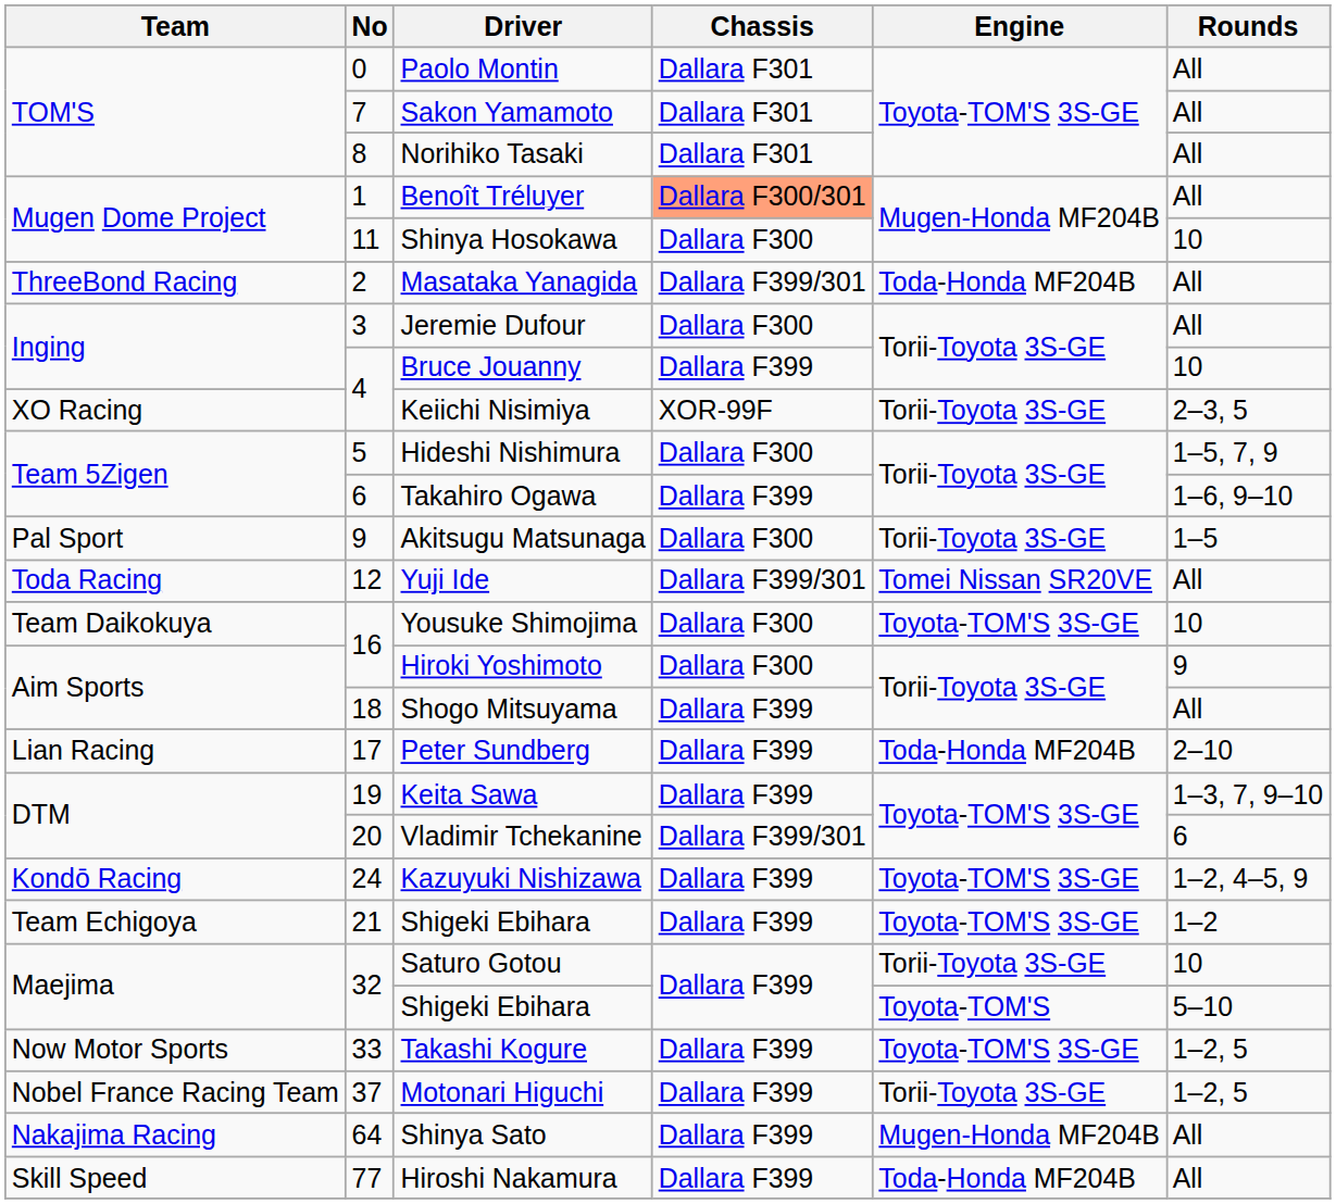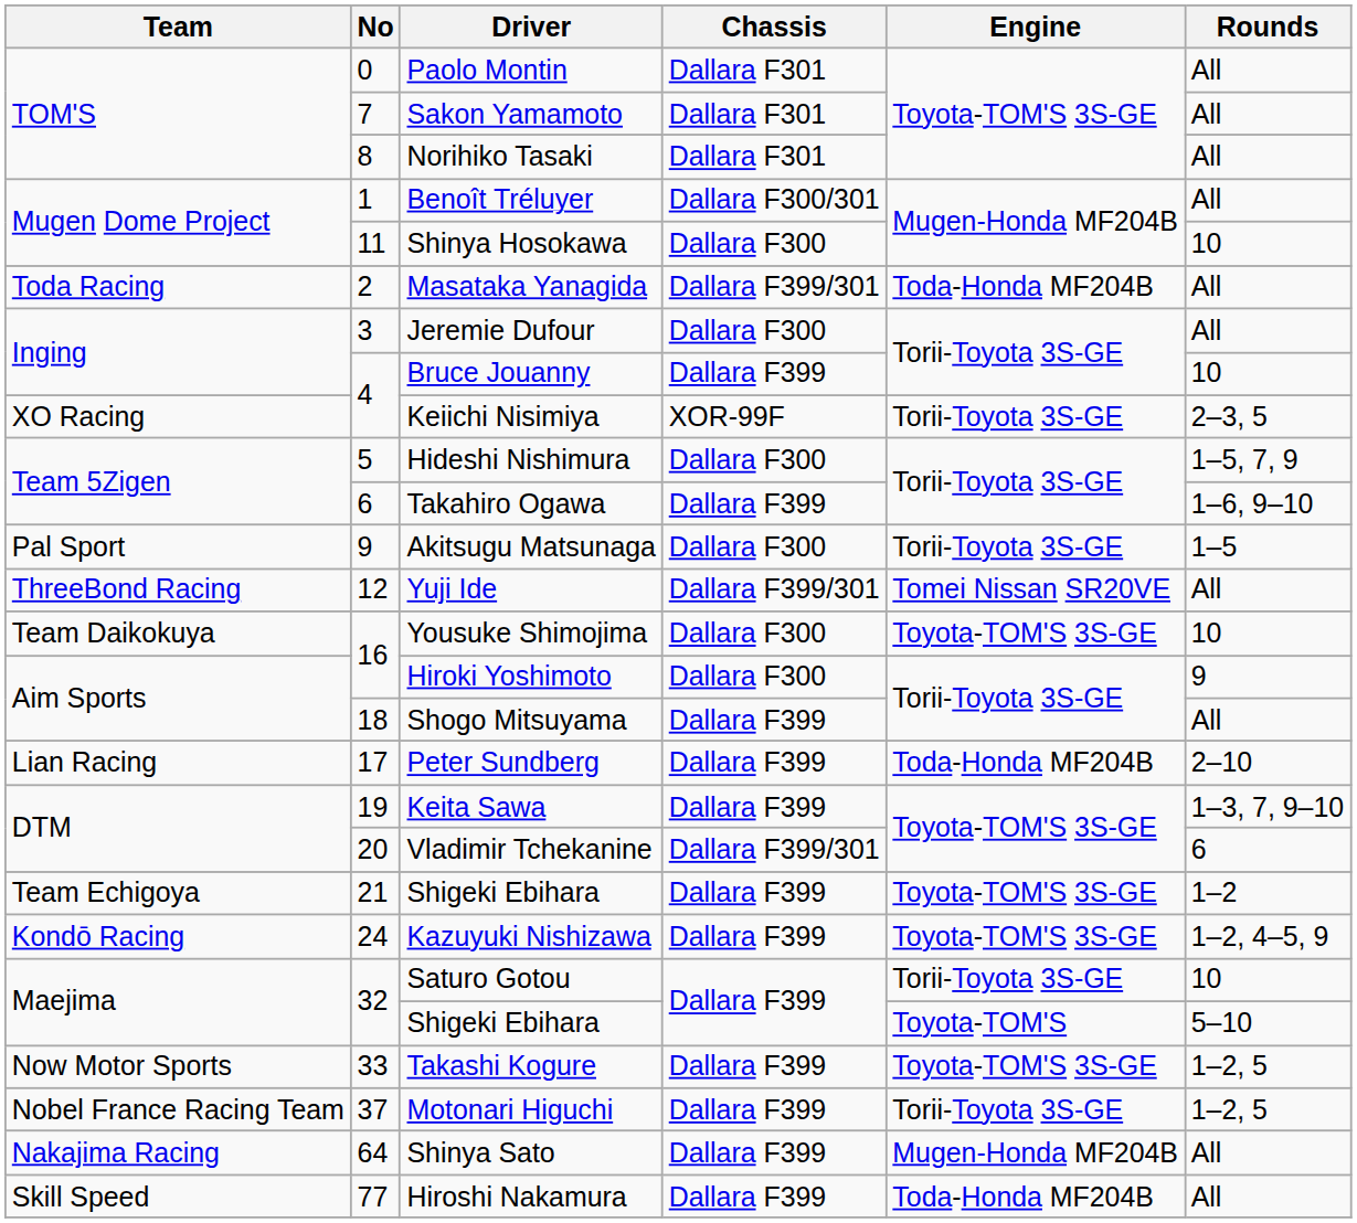Benoît Tréluyer | Chassis: lightsalmon background -> no background
Masataka Yanagida | Team: ThreeBond Racing -> Toda Racing
Yuji Ide | Team: Toda Racing -> ThreeBond Racing
rows swapped: 21 / Shigeki Ebihara <-> Kazuyuki Nishizawa
